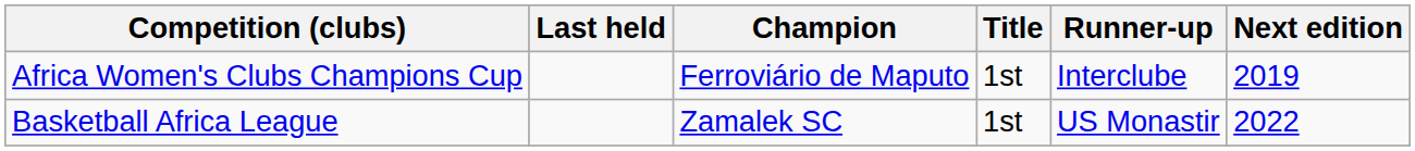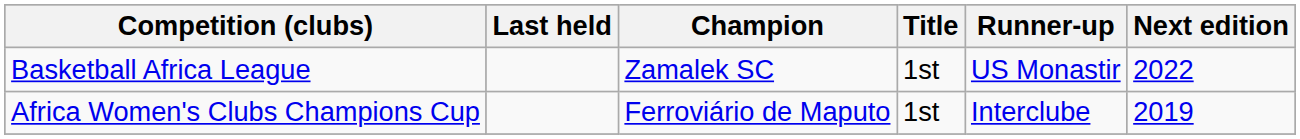rows swapped: Basketball Africa League <-> Africa Women's Clubs Champions Cup
